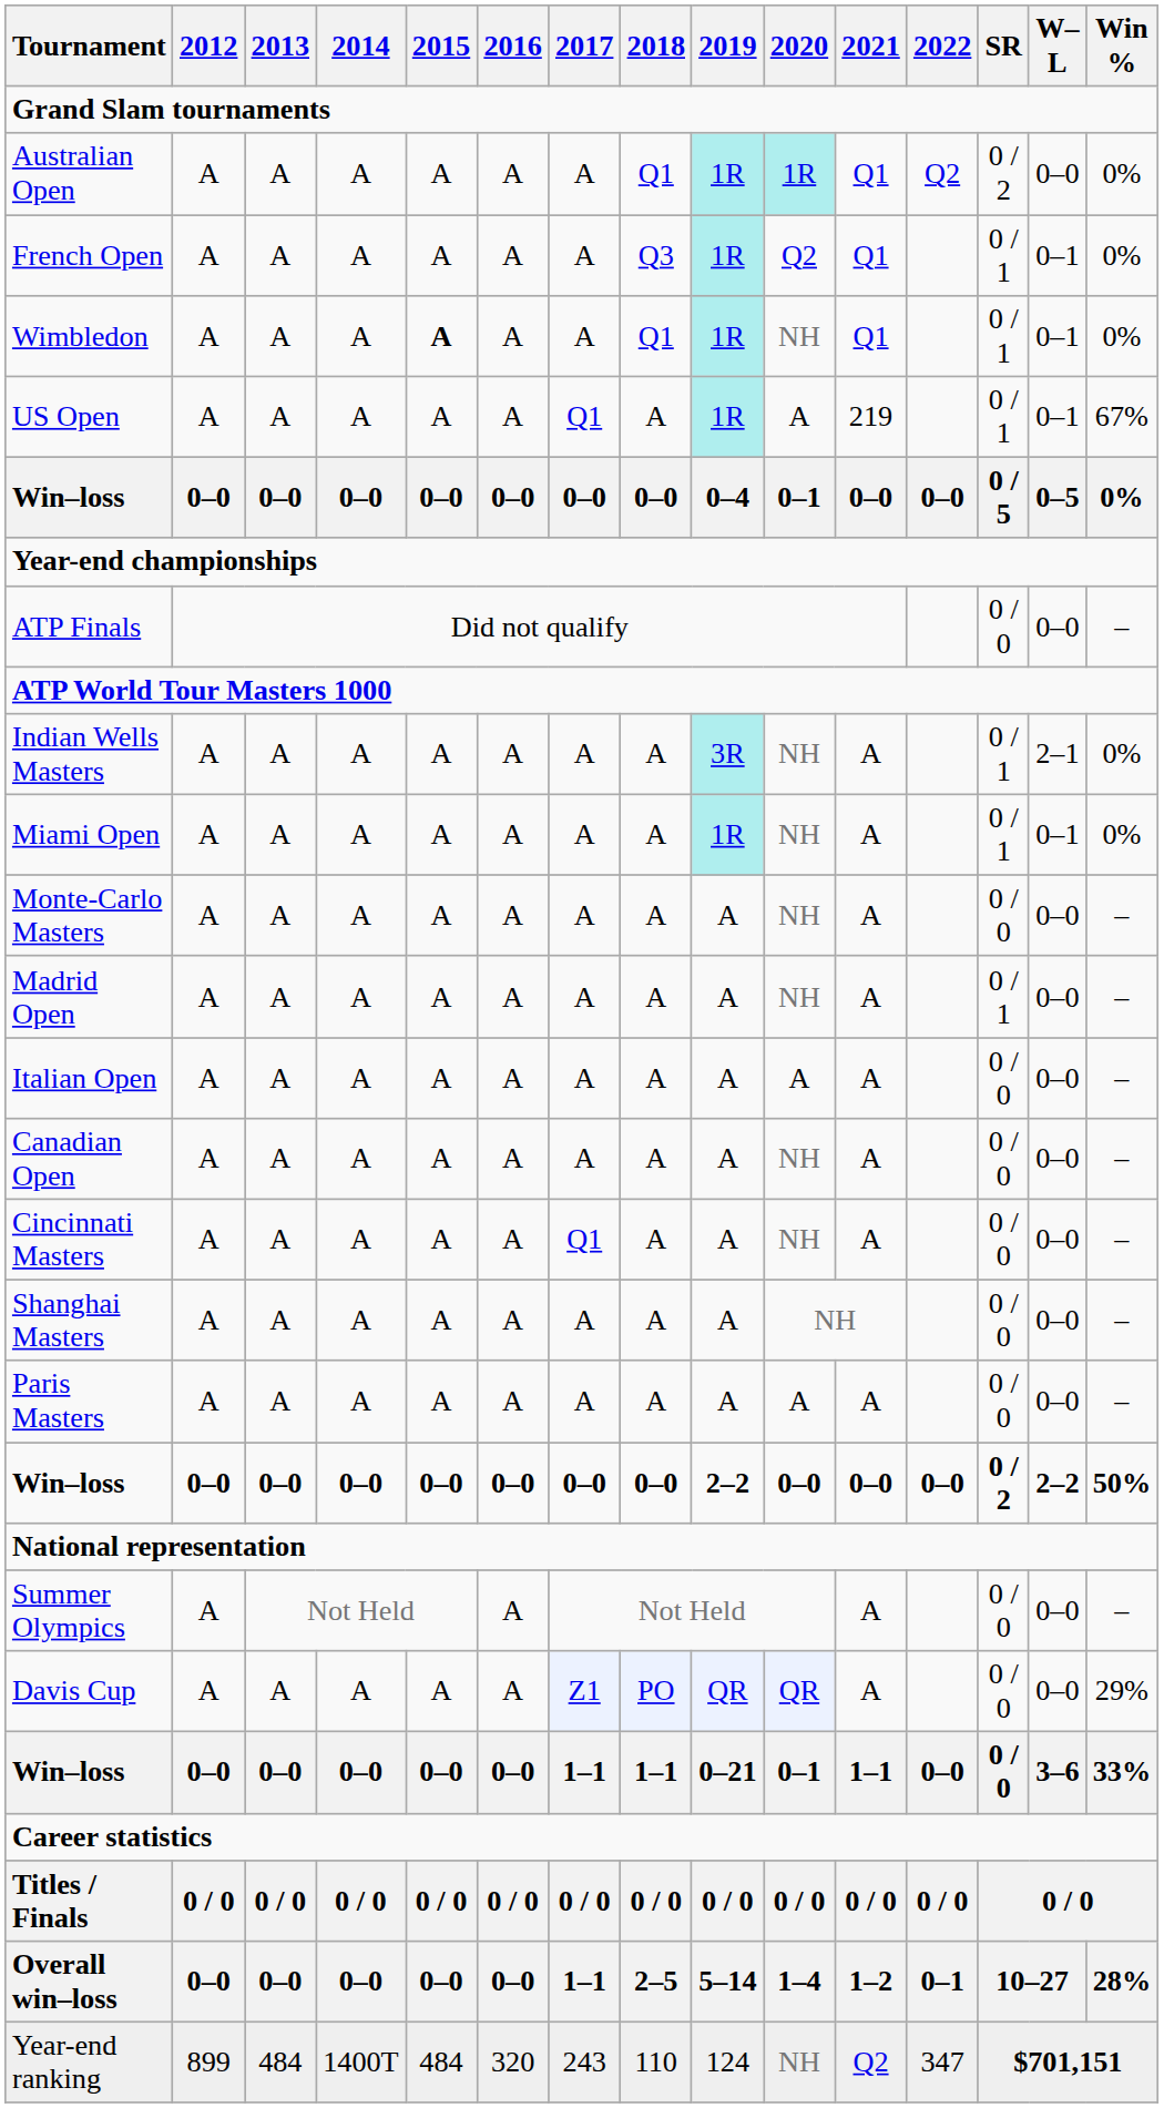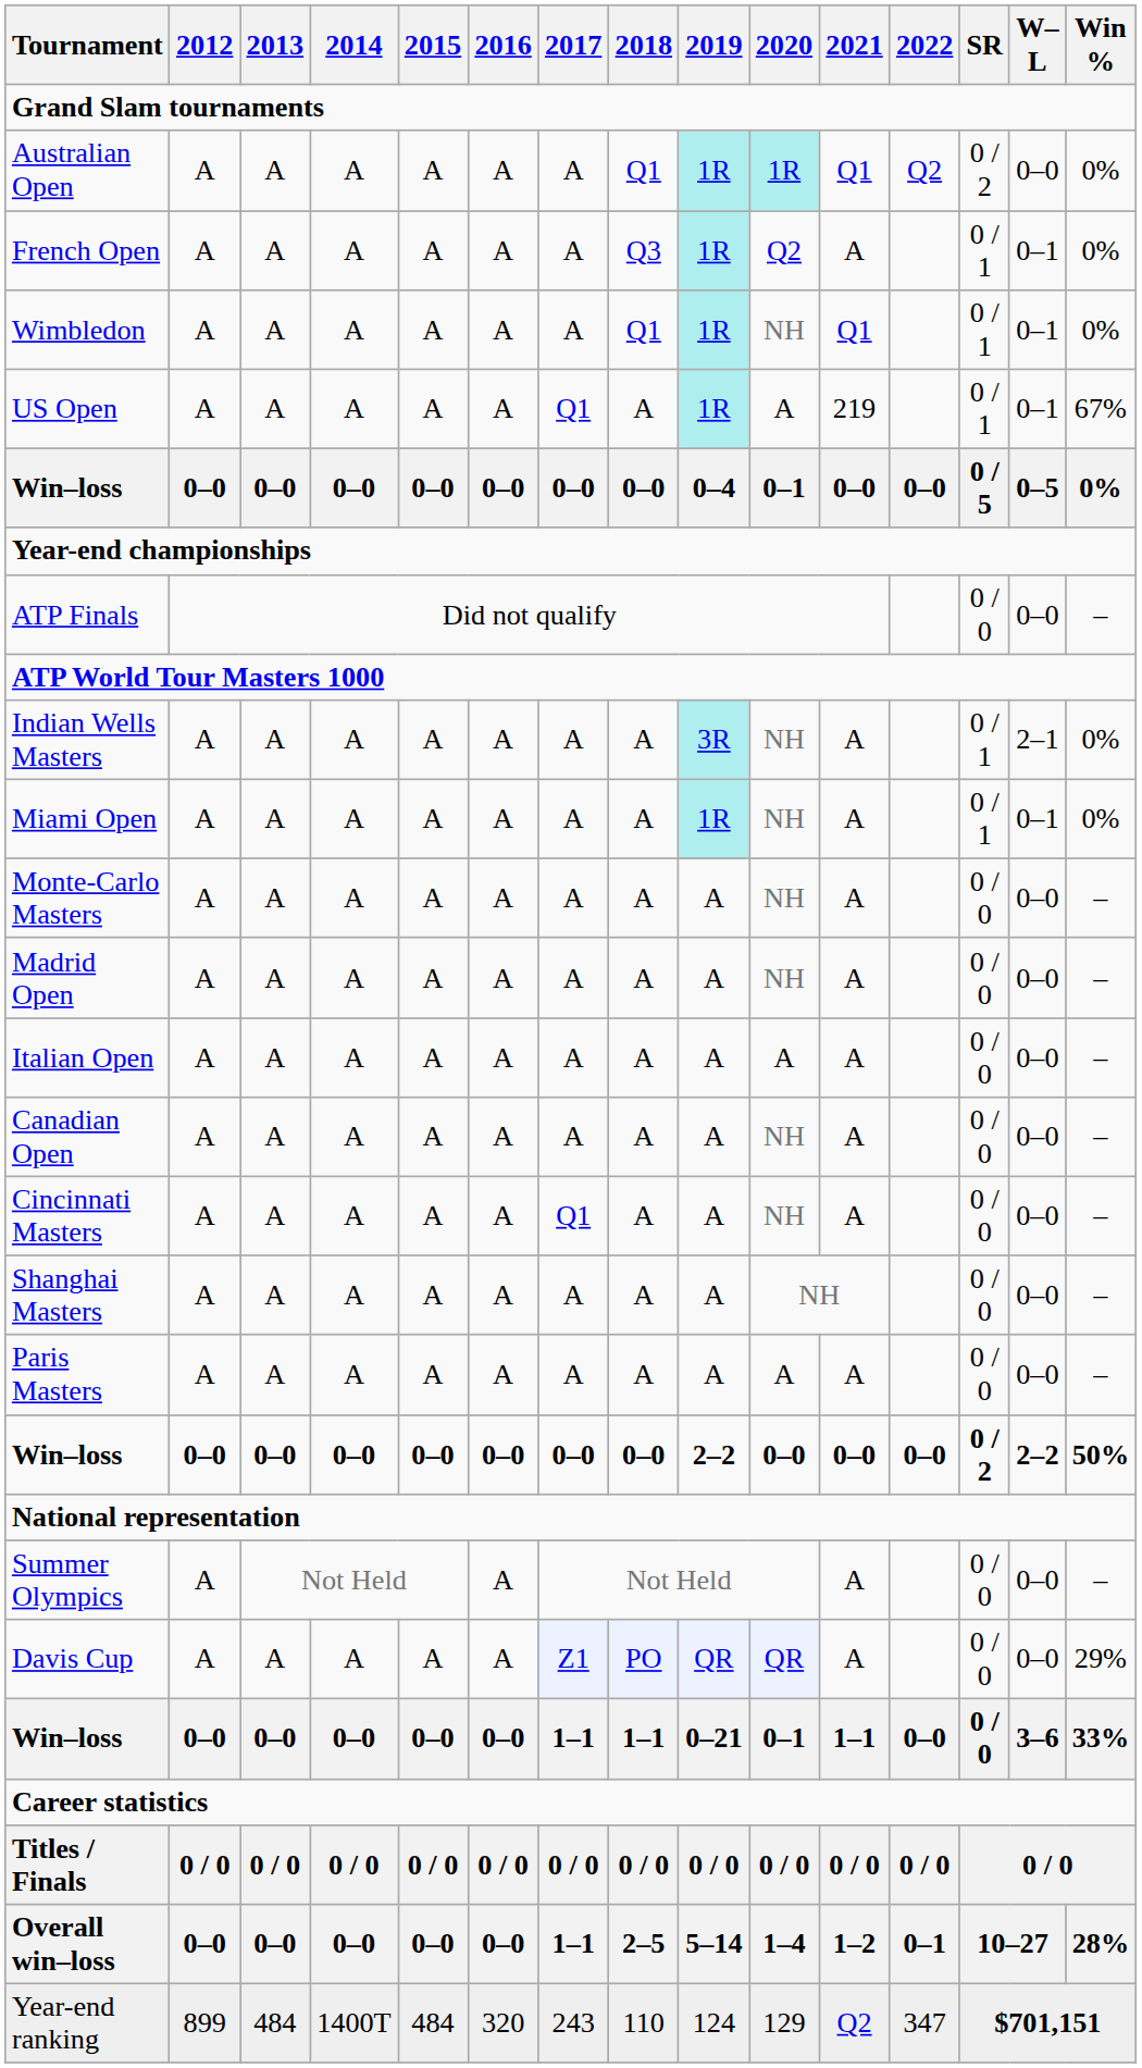French Open | 2021: Q1 -> A
Wimbledon | 2015: bold -> normal
Madrid Open | SR: 0 / 1 -> 0 / 0
Year-end ranking | 2020: NH -> 129
